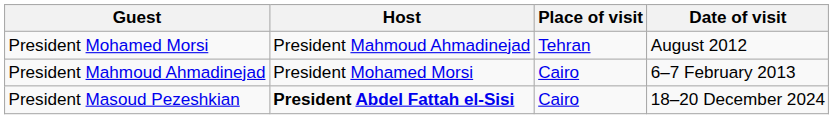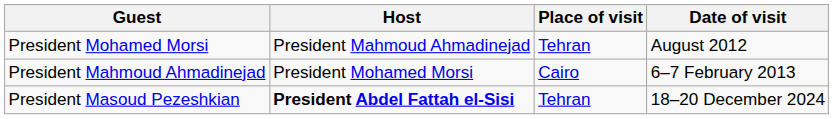President Masoud Pezeshkian | Place of visit: Cairo -> Tehran
